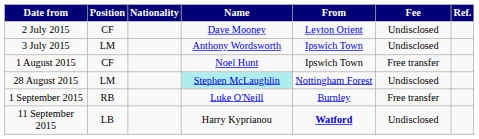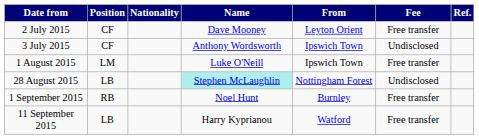2 July 2015 | Fee: Undisclosed -> Free transfer
3 July 2015 | Position: LM -> CF
1 August 2015 | Position: CF -> LM
1 August 2015 | Name: Noel Hunt -> Luke O'Neill
28 August 2015 | Position: LM -> LB
1 September 2015 | Name: Luke O'Neill -> Noel Hunt
11 September 2015 | From: bold -> normal
11 September 2015 | Fee: Undisclosed -> Free transfer
